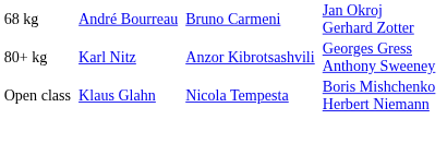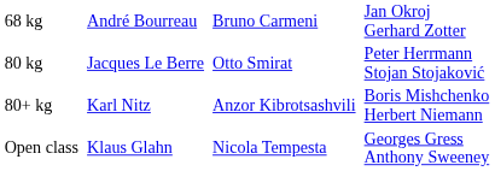+ row: 80 kg | Jacques Le Berre | Otto Smirat | Peter Herrmann Stojan Stojaković
80+ kg | column 4: Georges Gress Anthony Sweeney -> Boris Mishchenko Herbert Niemann
Open class | column 4: Boris Mishchenko Herbert Niemann -> Georges Gress Anthony Sweeney
